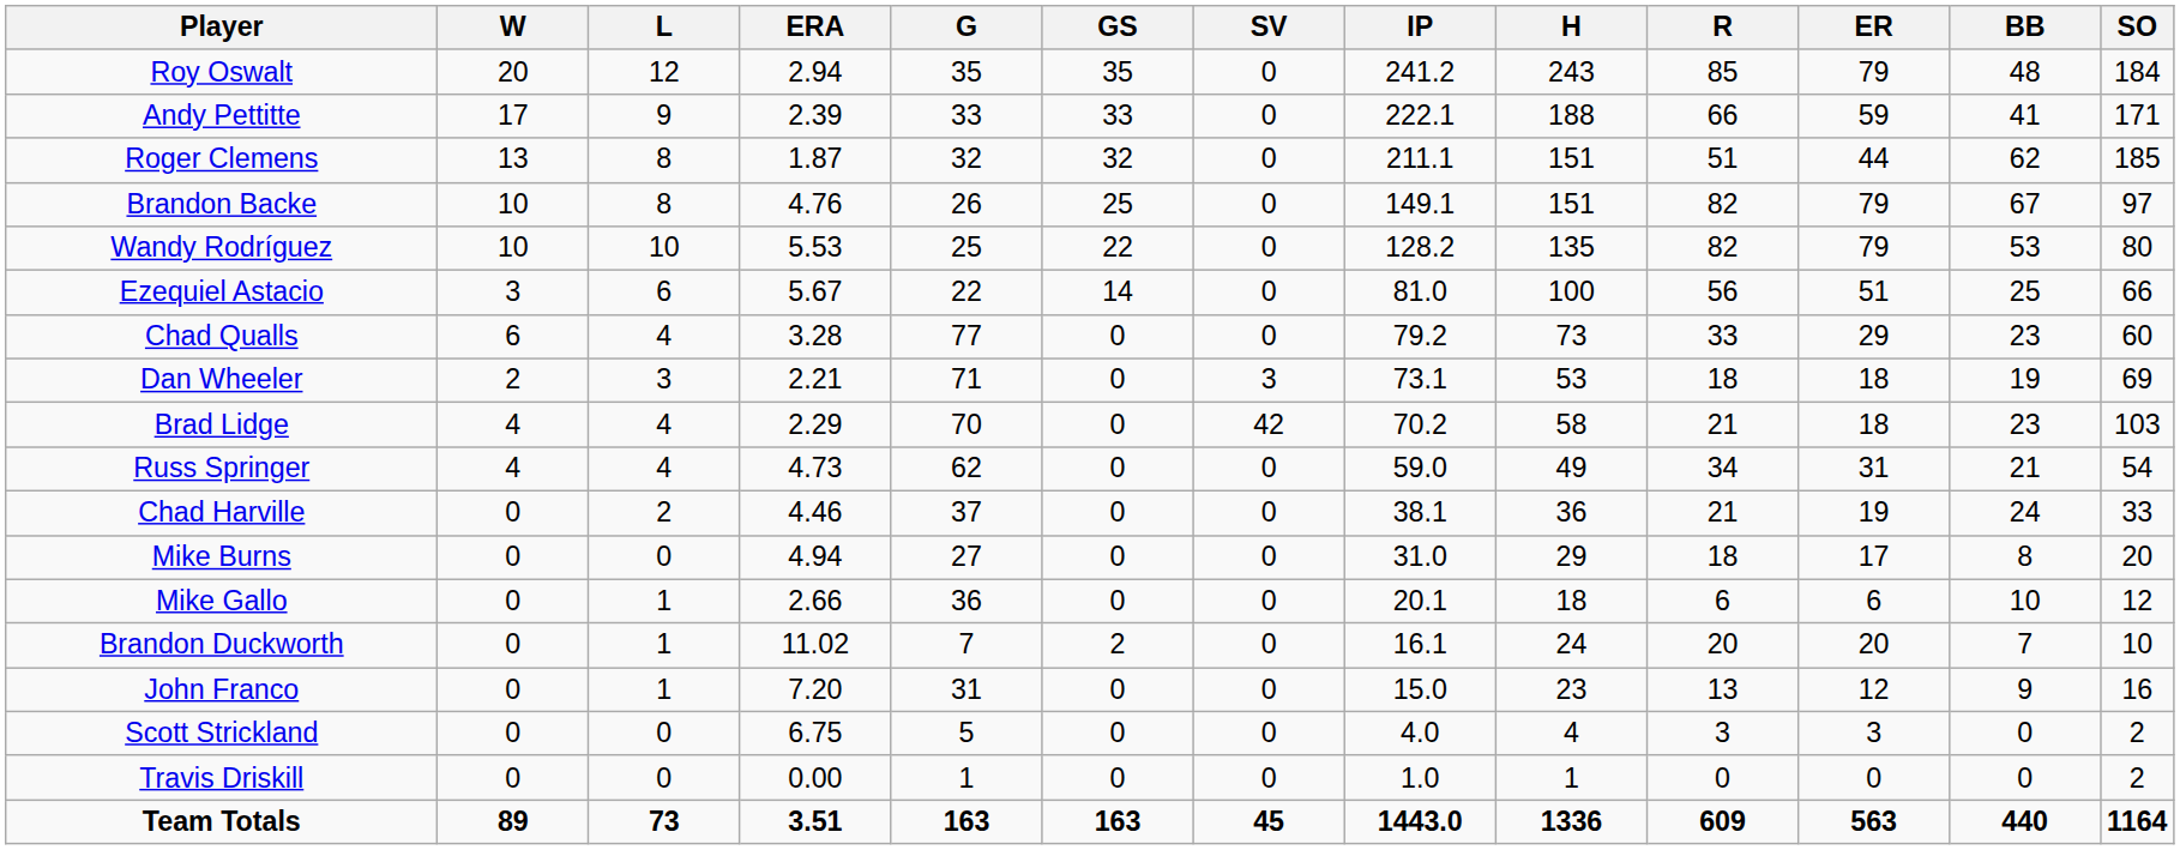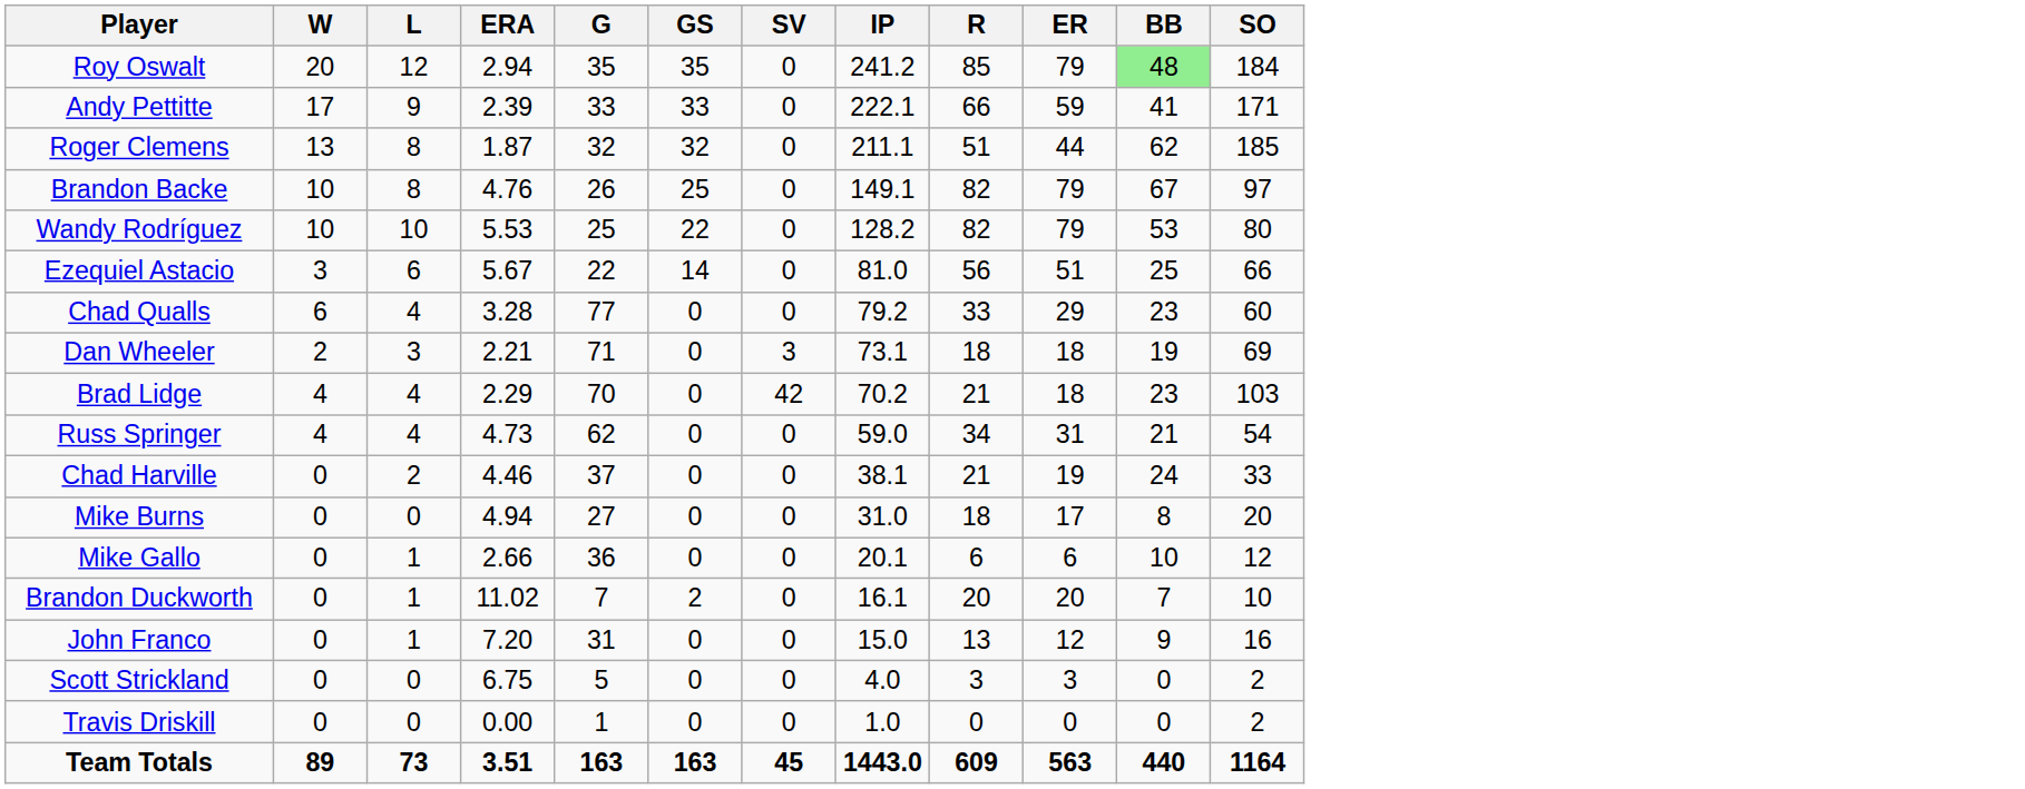- column: H | 243 | 188 | 151 | 151 | 135 | 100 | 73 | 53 | 58 | 49 | 36 | 29 | 18 | 24 | 23 | 4 | 1 | 1336
Roy Oswalt | BB: no background -> lightgreen background
